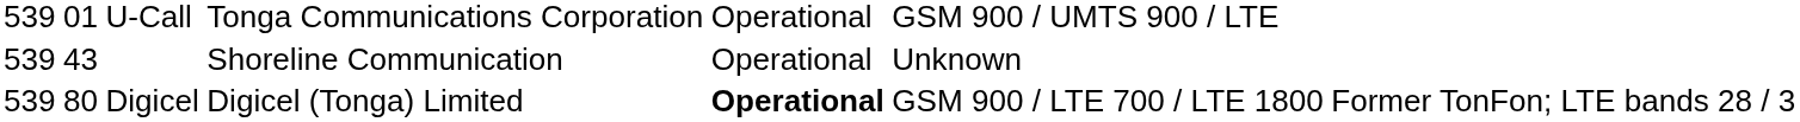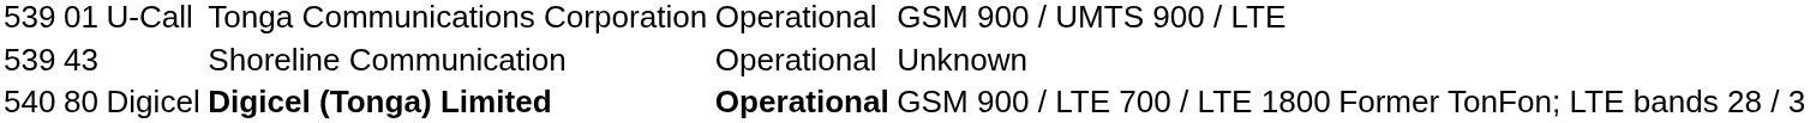Digicel | column 1: 539 -> 540
Digicel | column 4: normal -> bold
